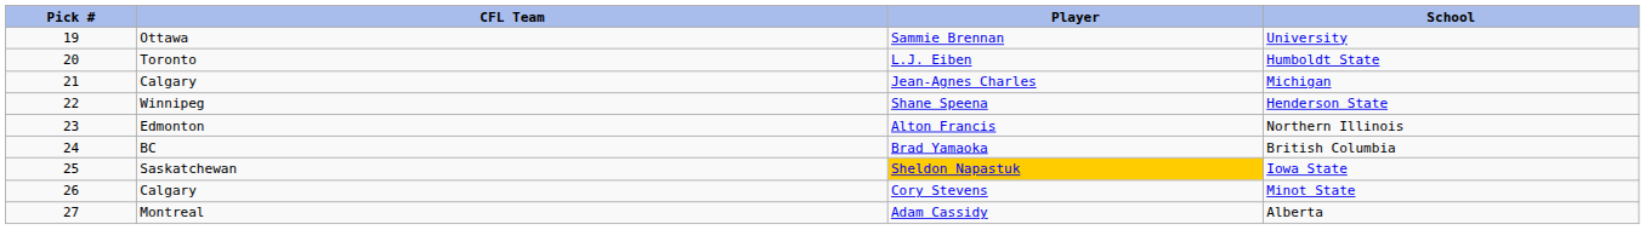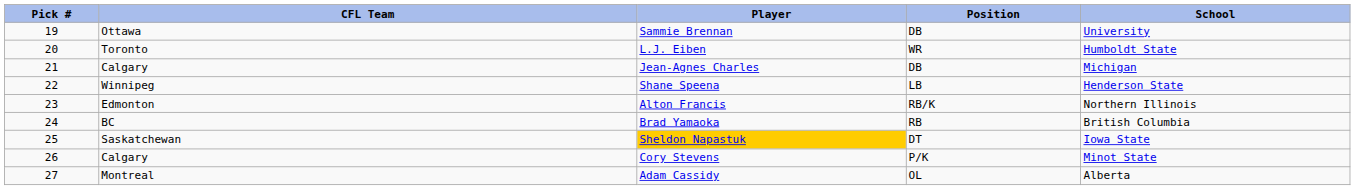+ column: Position | DB | WR | DB | LB | RB/K | RB | DT | P/K | OL
